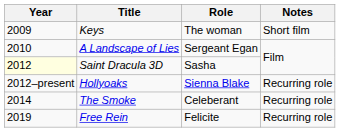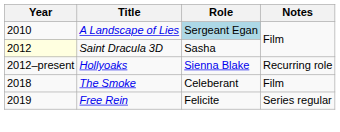- row: 2009 | Keys | The woman | Short film
A Landscape of Lies | Role: no background -> lightblue background
The Smoke | Year: 2014 -> 2018
The Smoke | Notes: Recurring role -> Film
Free Rein | Notes: Recurring role -> Series regular
